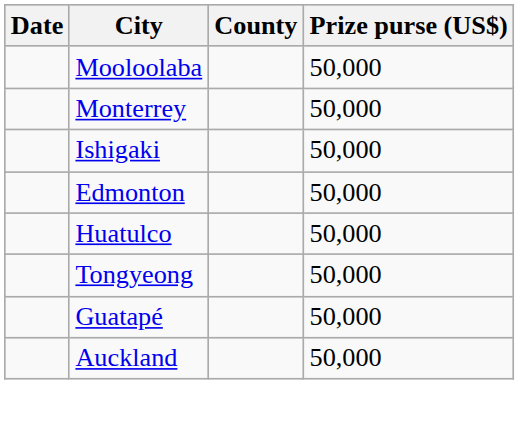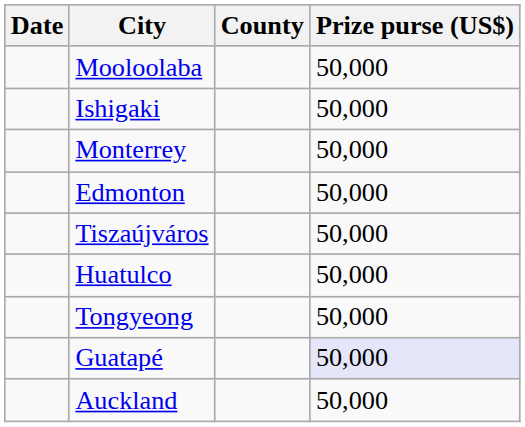rows swapped: Ishigaki <-> Monterrey
+ row: Tiszaújváros | 50,000
Guatapé | Prize purse (US$): no background -> lavender background
